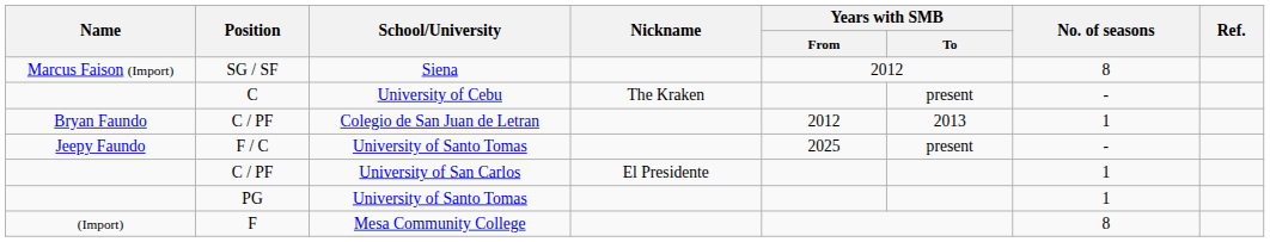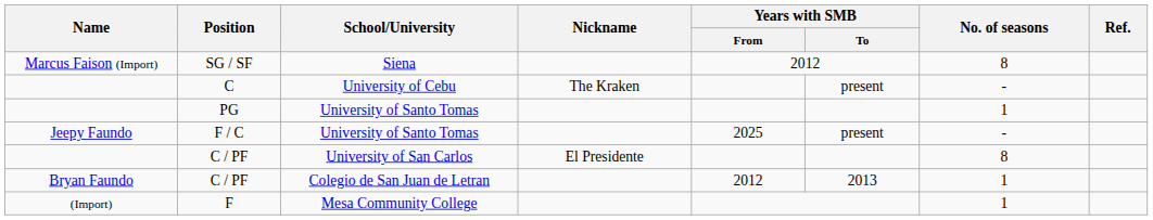rows swapped: C / PF / Colegio de San Juan de Letran <-> PG
C / PF / University of San Carlos | No. of seasons: 1 -> 8
F | No. of seasons: 8 -> 1
